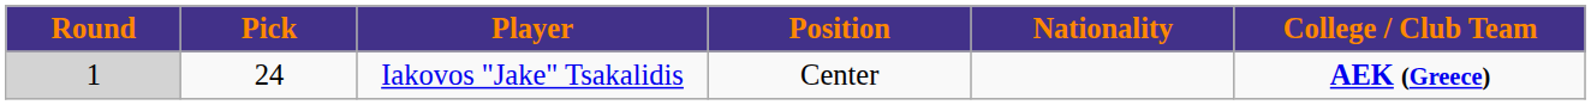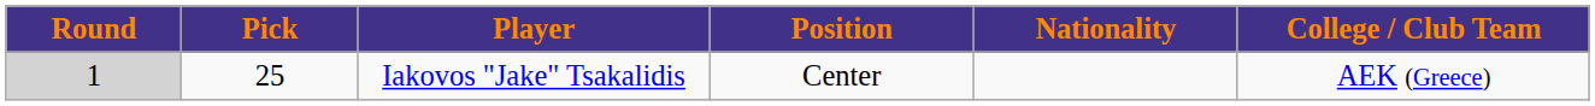Iakovos "Jake" Tsakalidis | Pick: 24 -> 25
Iakovos "Jake" Tsakalidis | College / Club Team: bold -> normal
